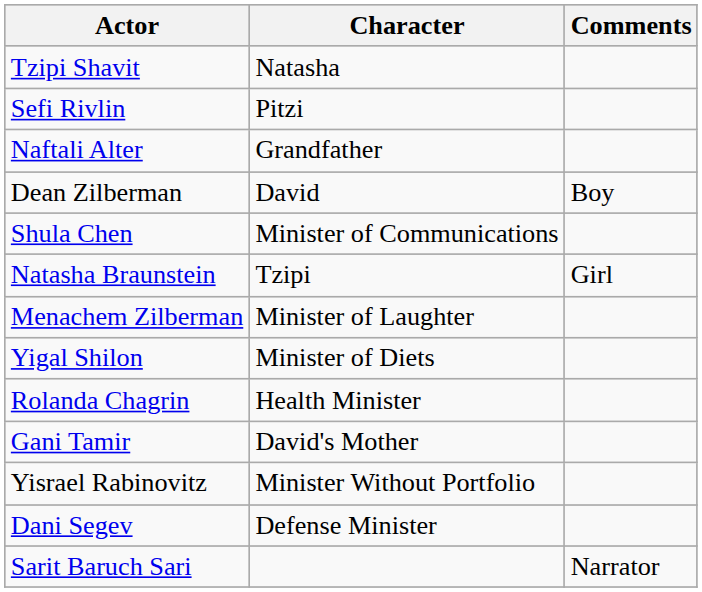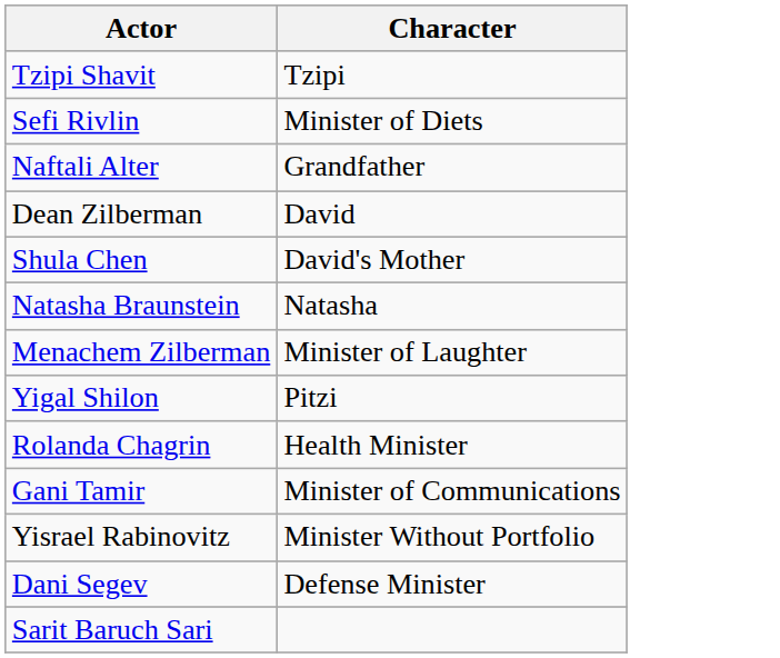- column: Comments | Boy | Girl | Narrator
Tzipi Shavit | Character: Natasha -> Tzipi
Sefi Rivlin | Character: Pitzi -> Minister of Diets
Shula Chen | Character: Minister of Communications -> David's Mother
Natasha Braunstein | Character: Tzipi -> Natasha
Yigal Shilon | Character: Minister of Diets -> Pitzi
Gani Tamir | Character: David's Mother -> Minister of Communications
